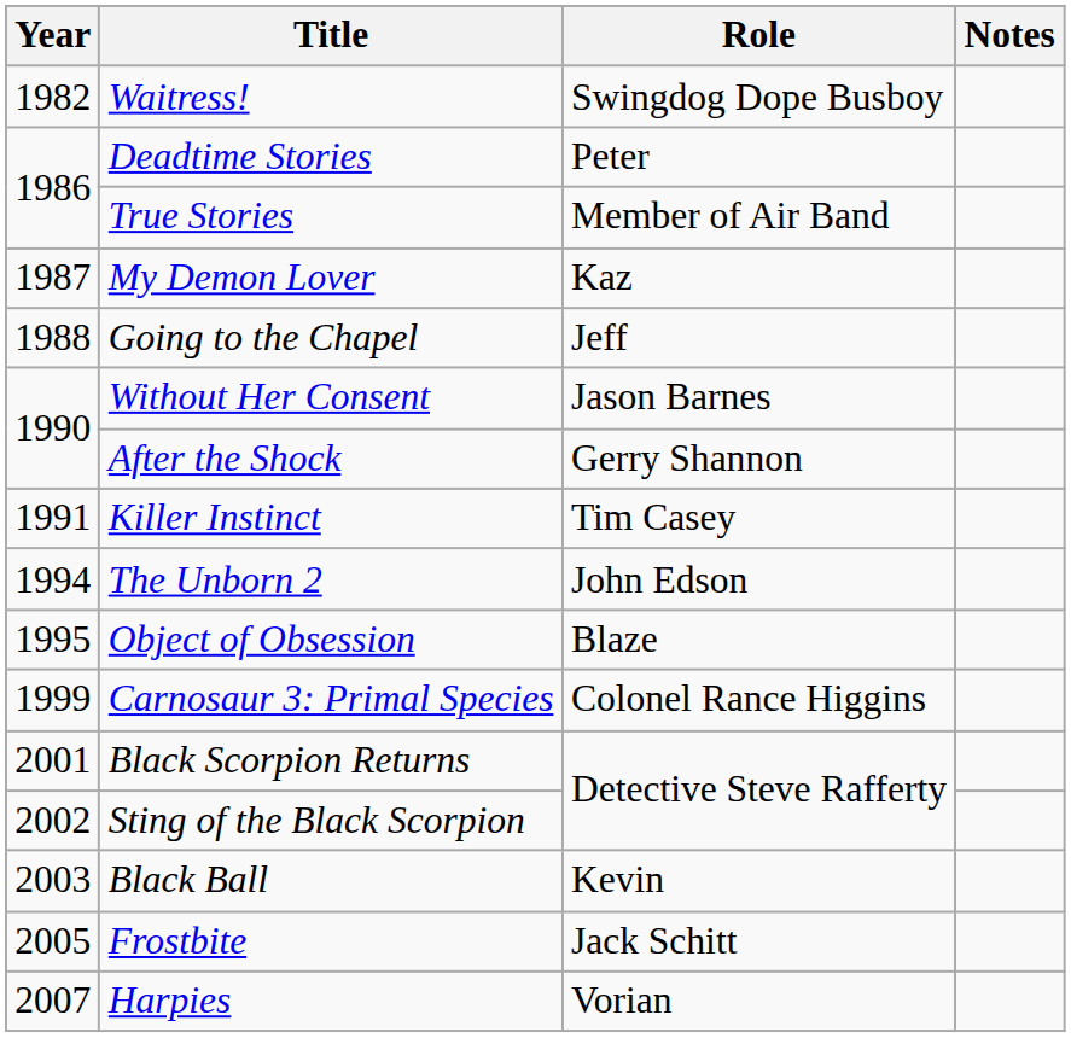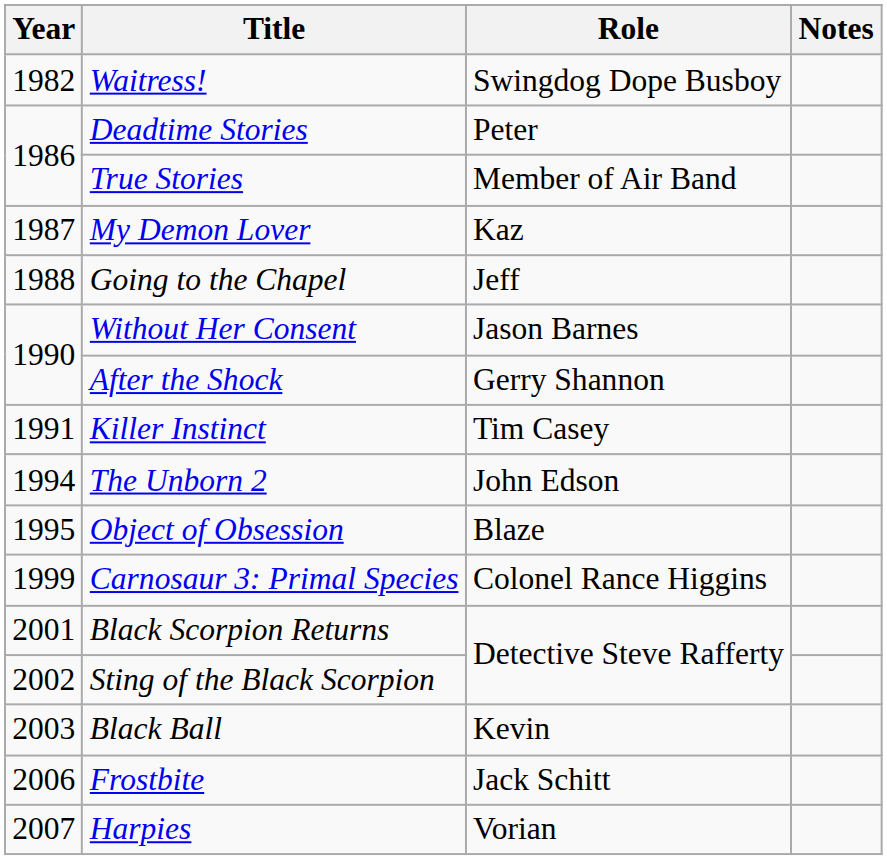Frostbite | Year: 2005 -> 2006
